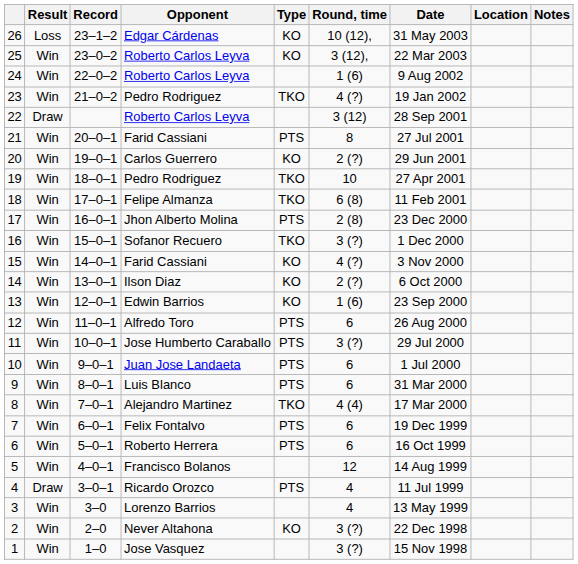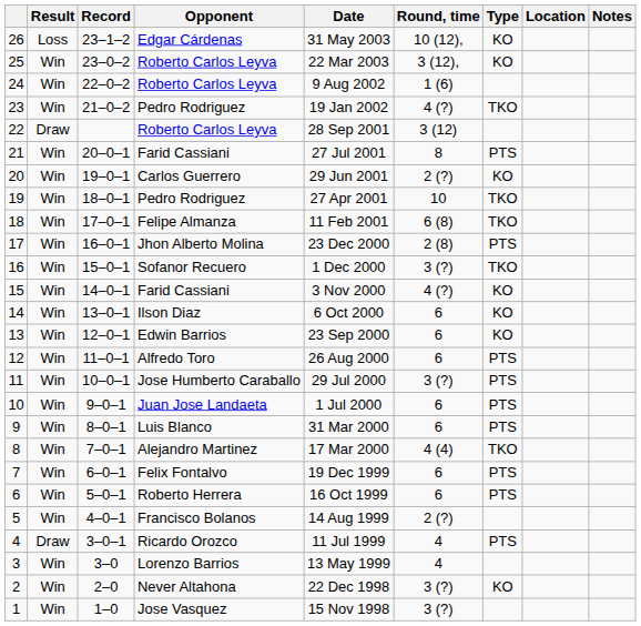columns swapped: Type <-> Date
14 | Round, time: 2 (?) -> 6
13 | Round, time: 1 (6) -> 6
5 | Round, time: 12 -> 2 (?)
